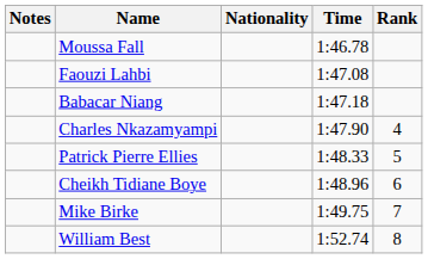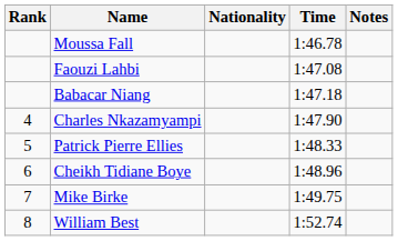columns swapped: Rank <-> Notes
